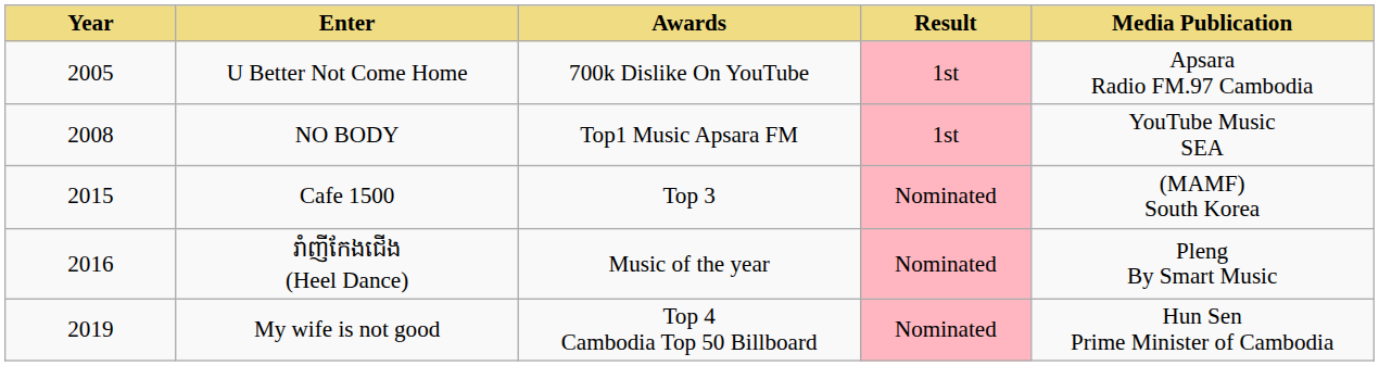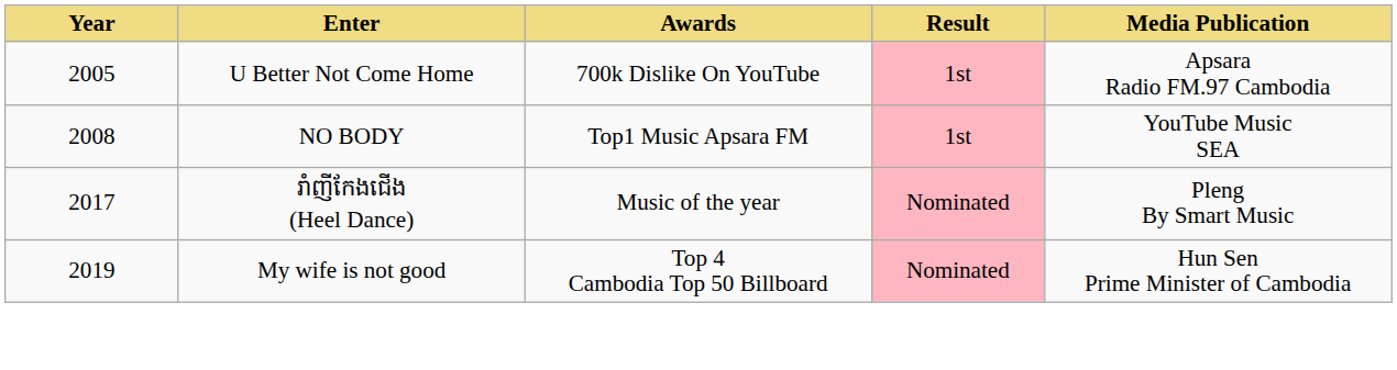- row: 2015 | Cafe 1500 | Top 3 | Nominated | (MAMF) South Korea
រាំញីកែងជើង (Heel Dance) | Year: 2016 -> 2017
